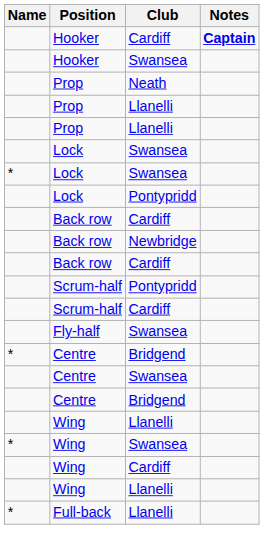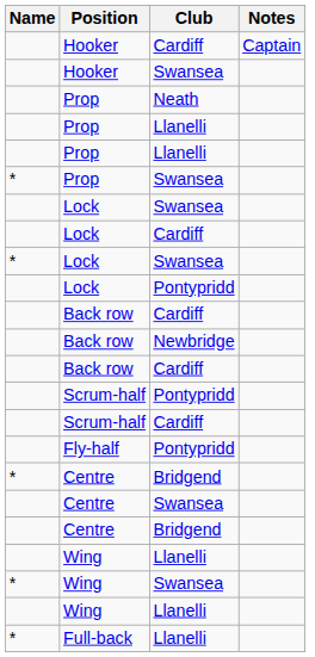Hooker / Cardiff | Notes: bold -> normal
+ row: * | Prop | Swansea
+ row: Lock | Cardiff
+ row: Fly-half | Pontypridd
- row: Fly-half | Swansea
- row: Wing | Cardiff
